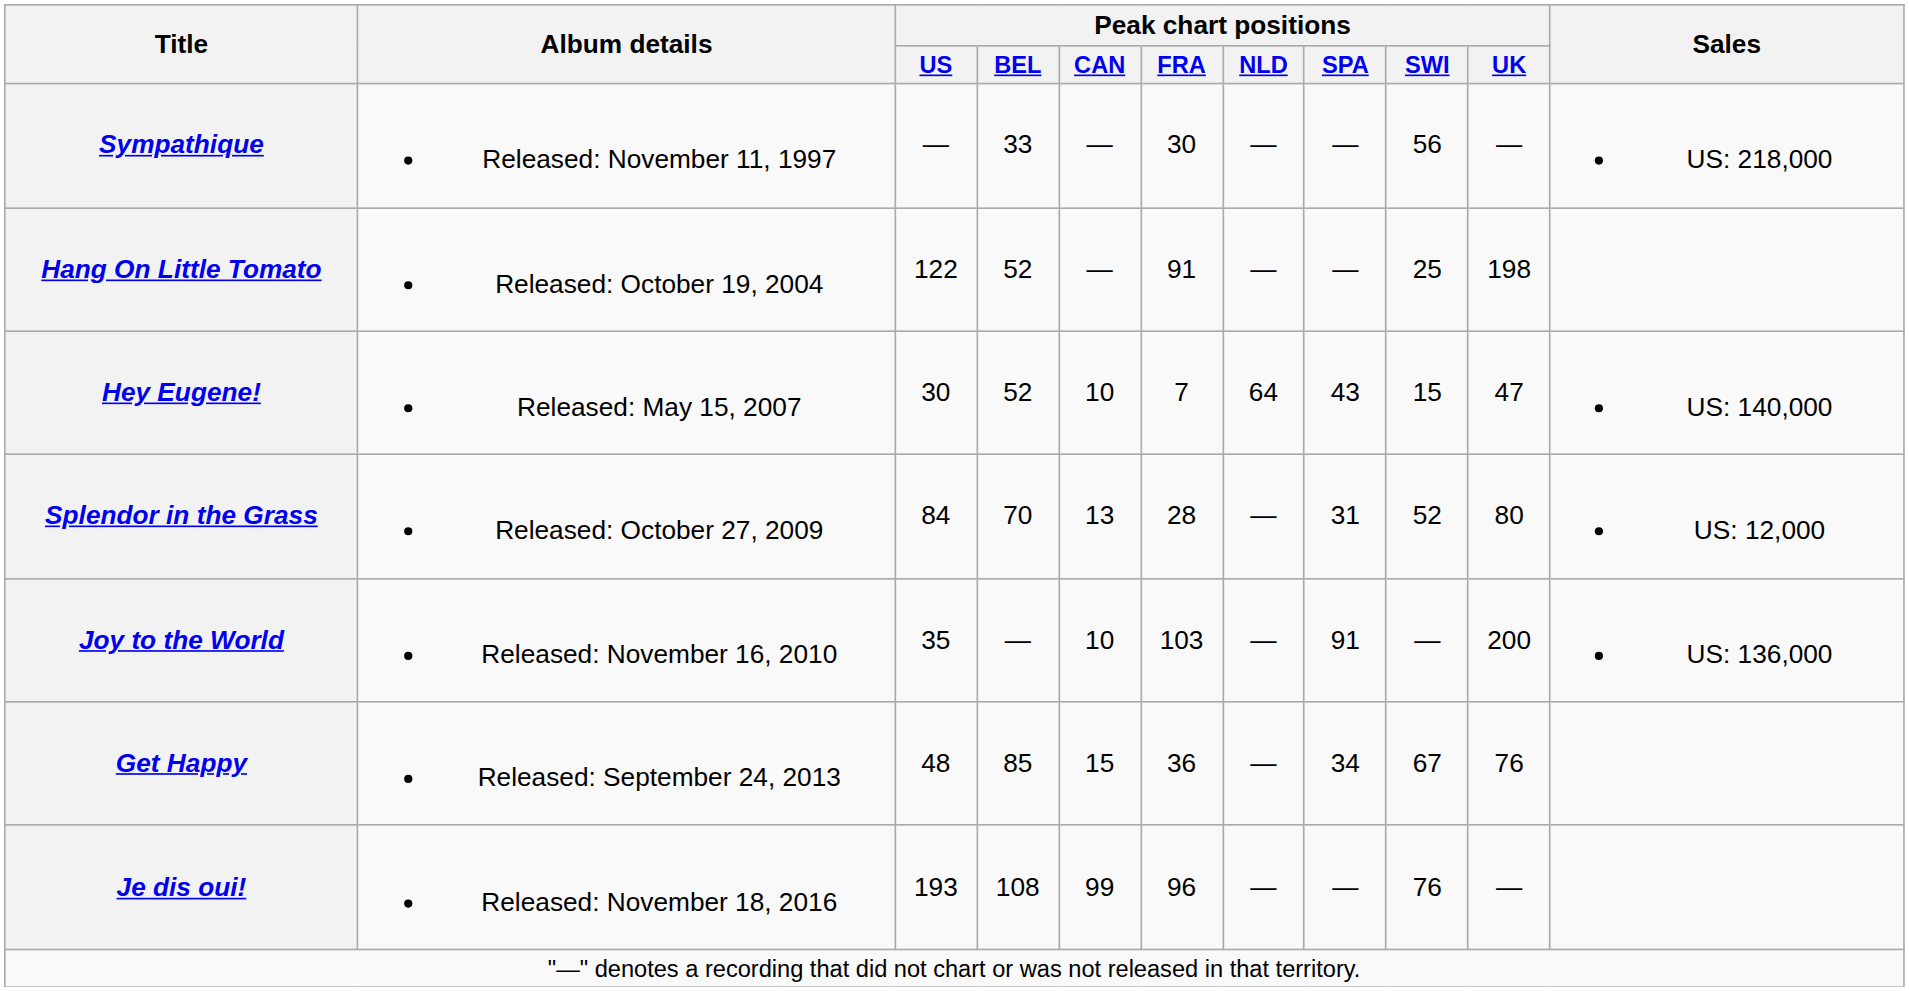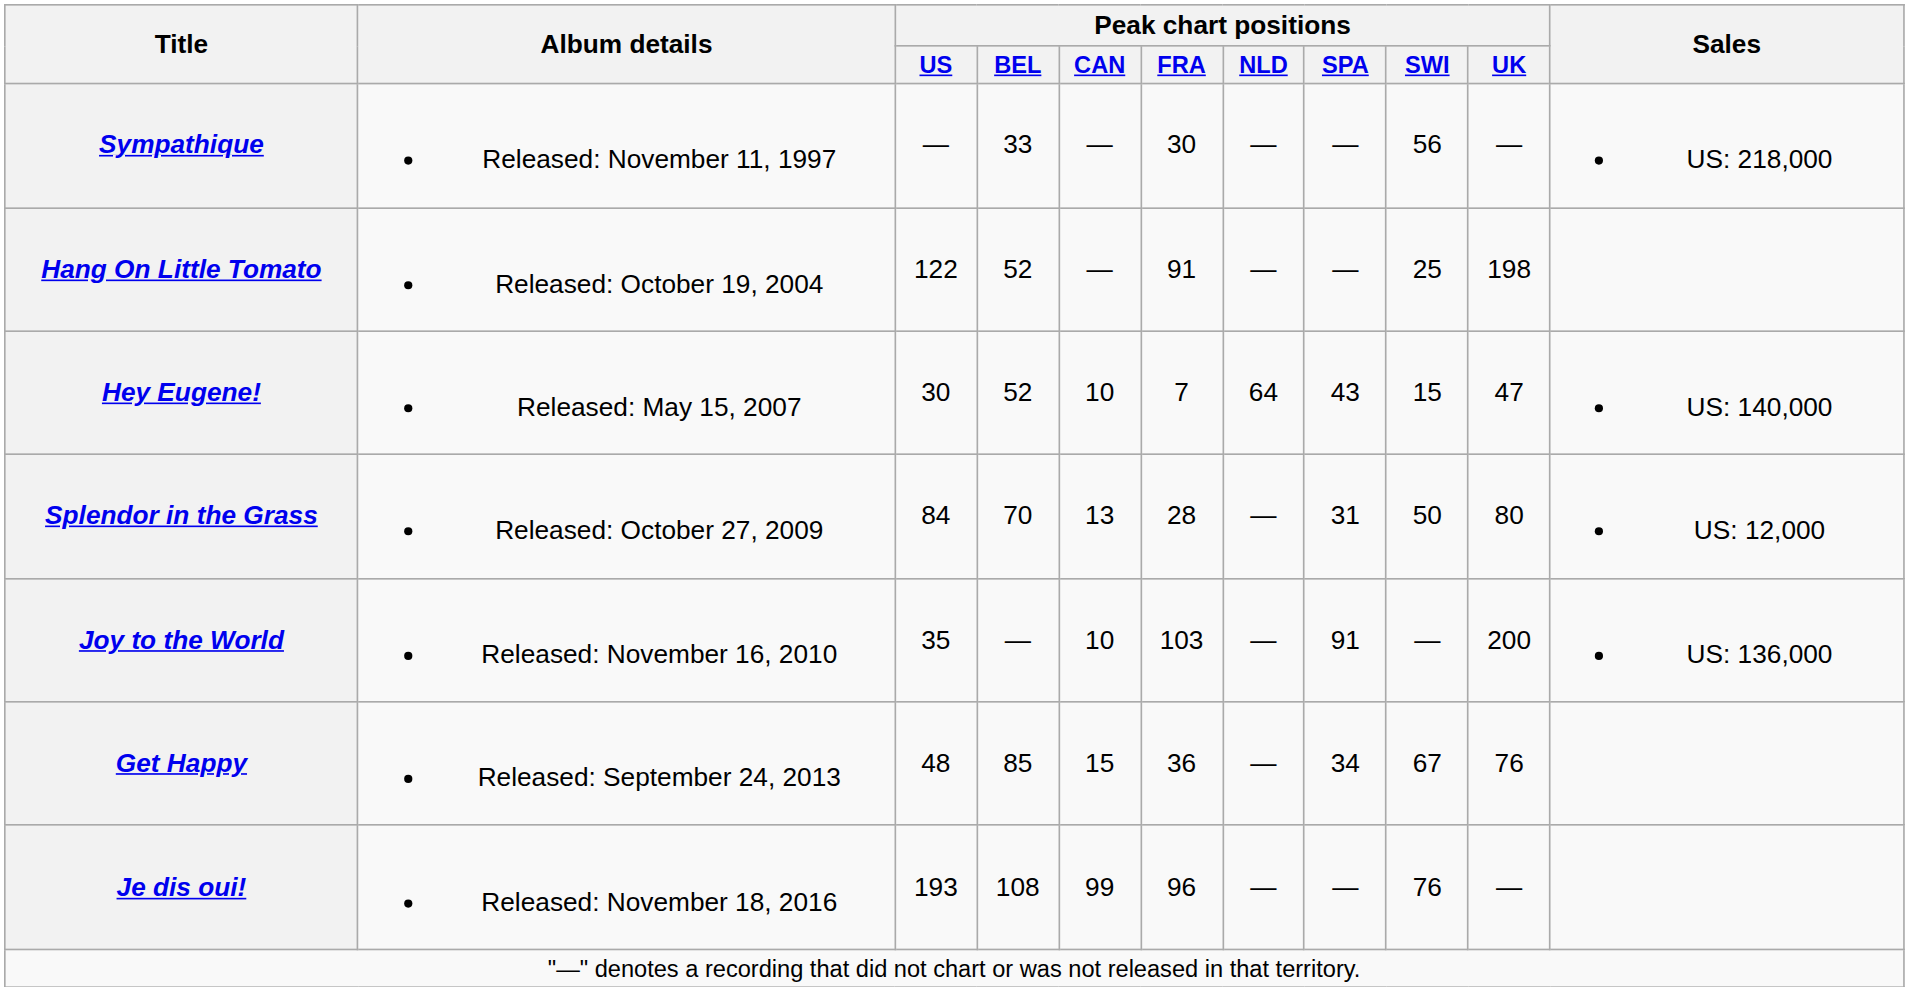Splendor in the Grass | Peak chart positions / SWI: 52 -> 50
